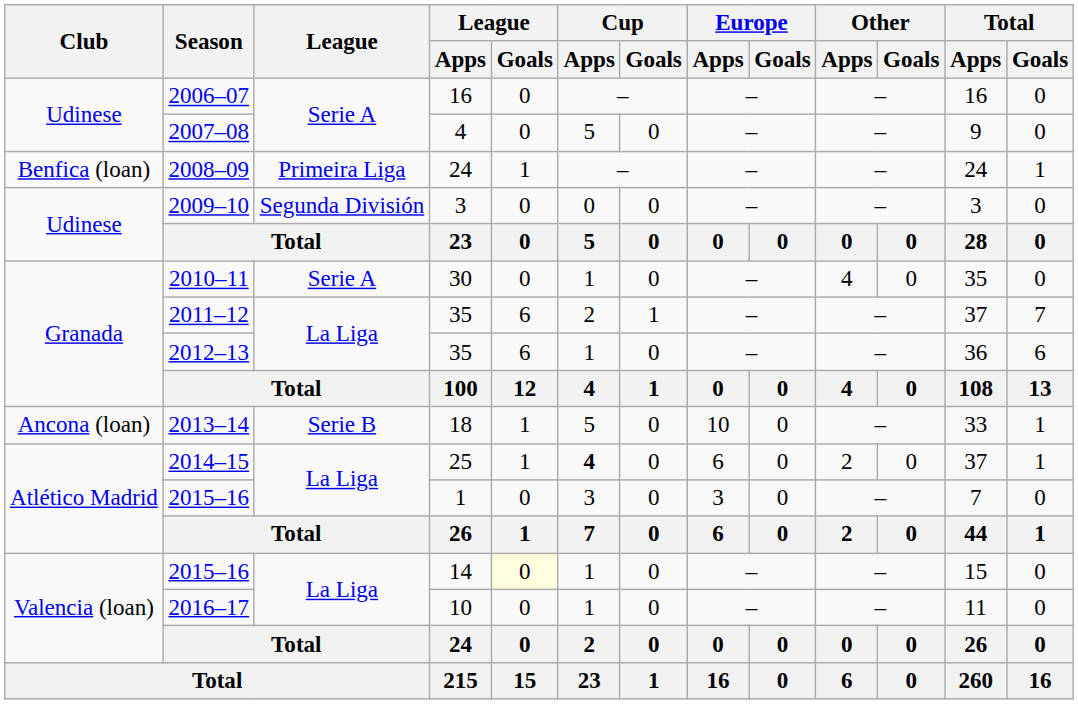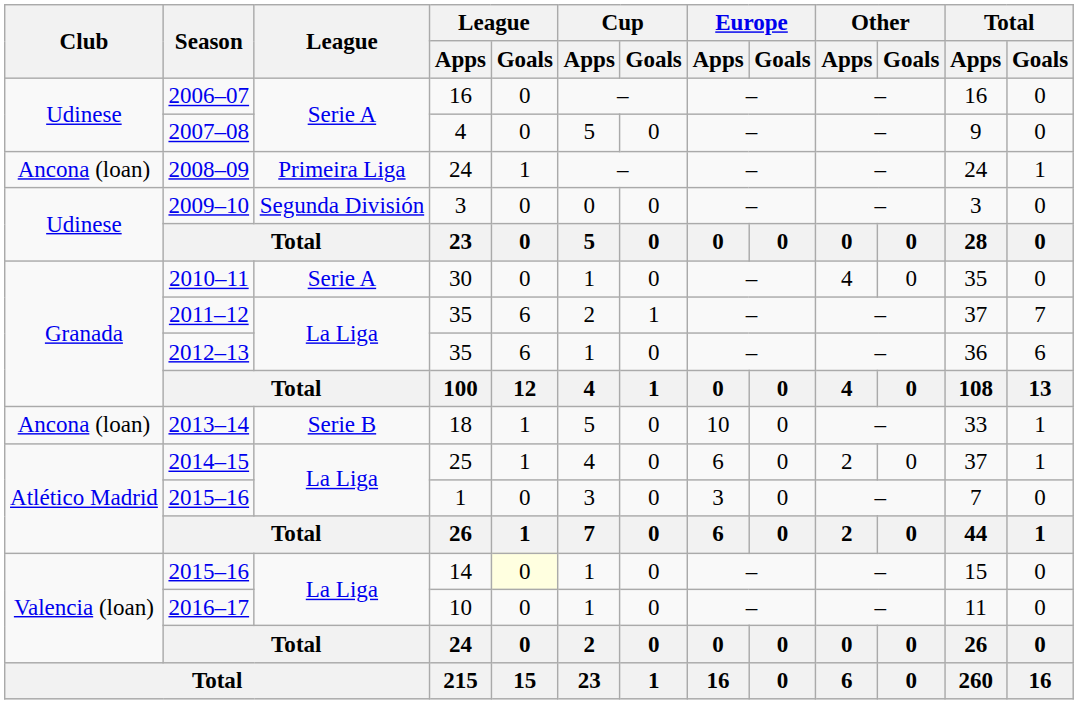2008–09 | Club: Benfica (loan) -> Ancona (loan)
2014–15 | Cup / Apps: bold -> normal
